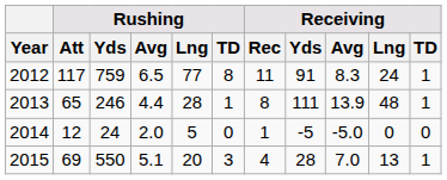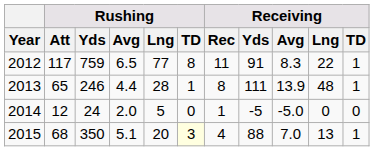2012 | Receiving / Lng: 24 -> 22
2015 | Rushing / Att: 69 -> 68
2015 | Rushing / Yds: 550 -> 350
2015 | Rushing / TD: no background -> lightyellow background
2015 | Receiving / Yds: 28 -> 88
